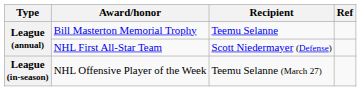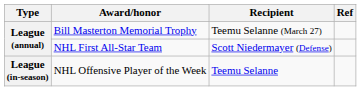Bill Masterton Memorial Trophy | Recipient: Teemu Selanne -> Teemu Selanne (March 27)
NHL Offensive Player of the Week | Recipient: Teemu Selanne (March 27) -> Teemu Selanne
